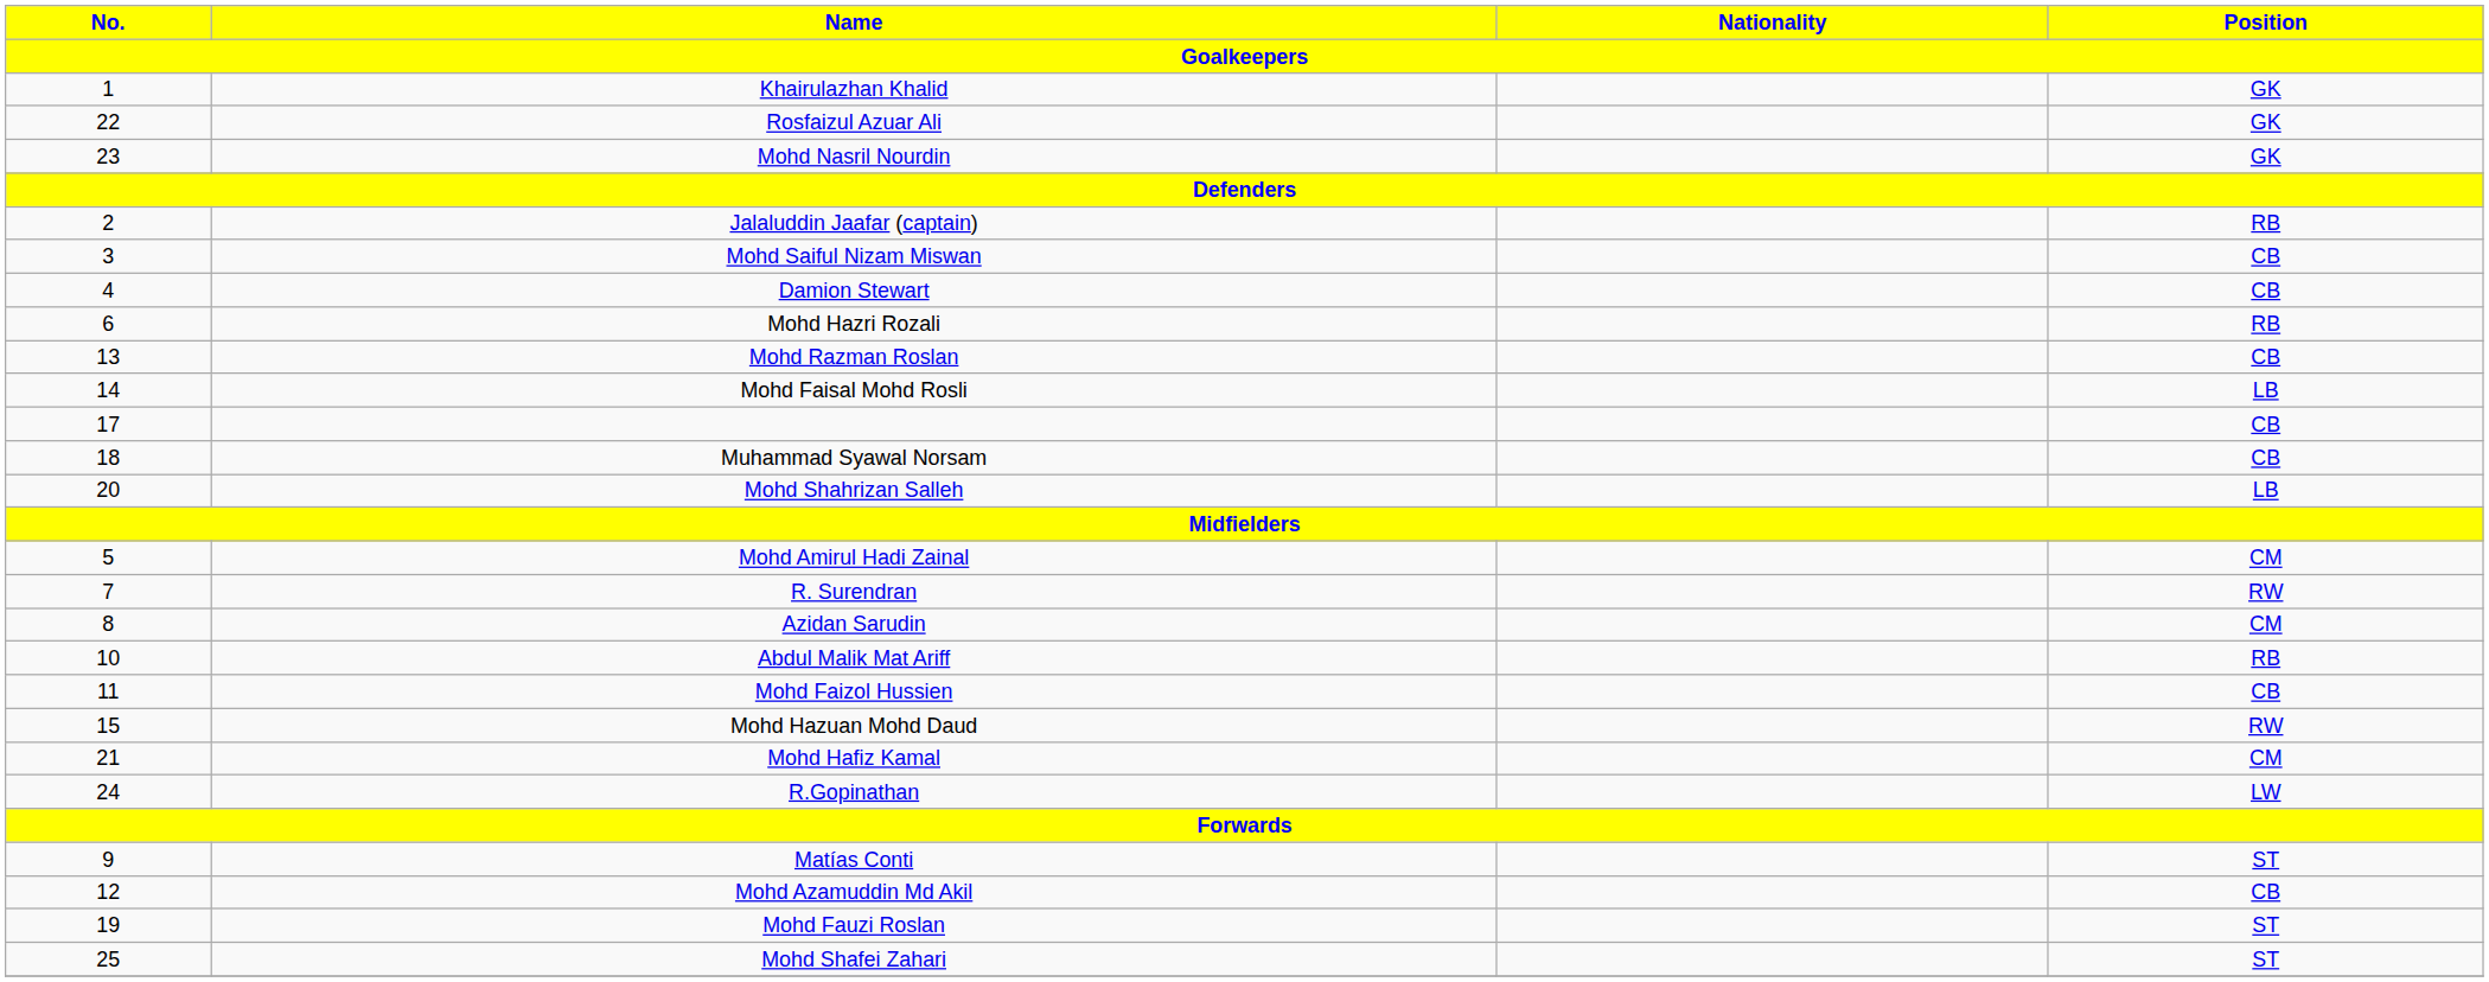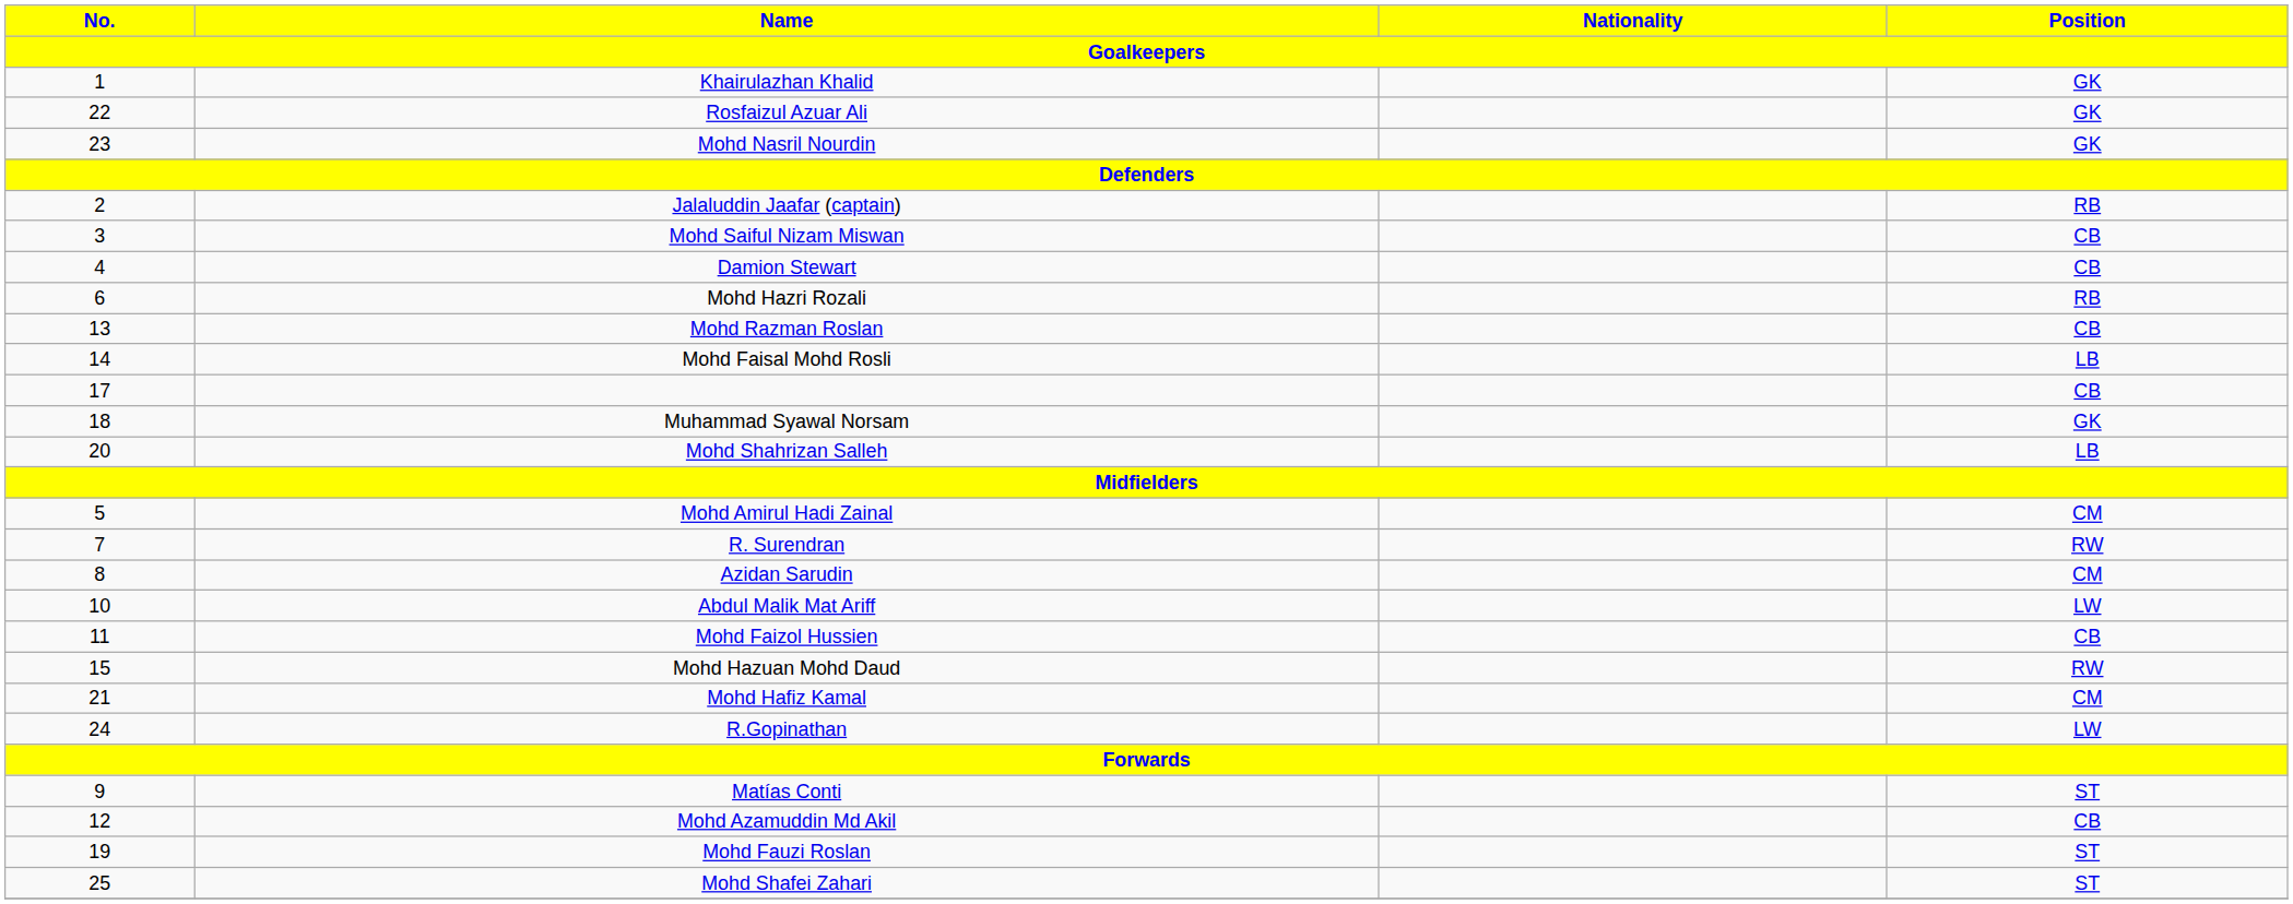Muhammad Syawal Norsam | Position: CB -> GK
Abdul Malik Mat Ariff | Position: RB -> LW
